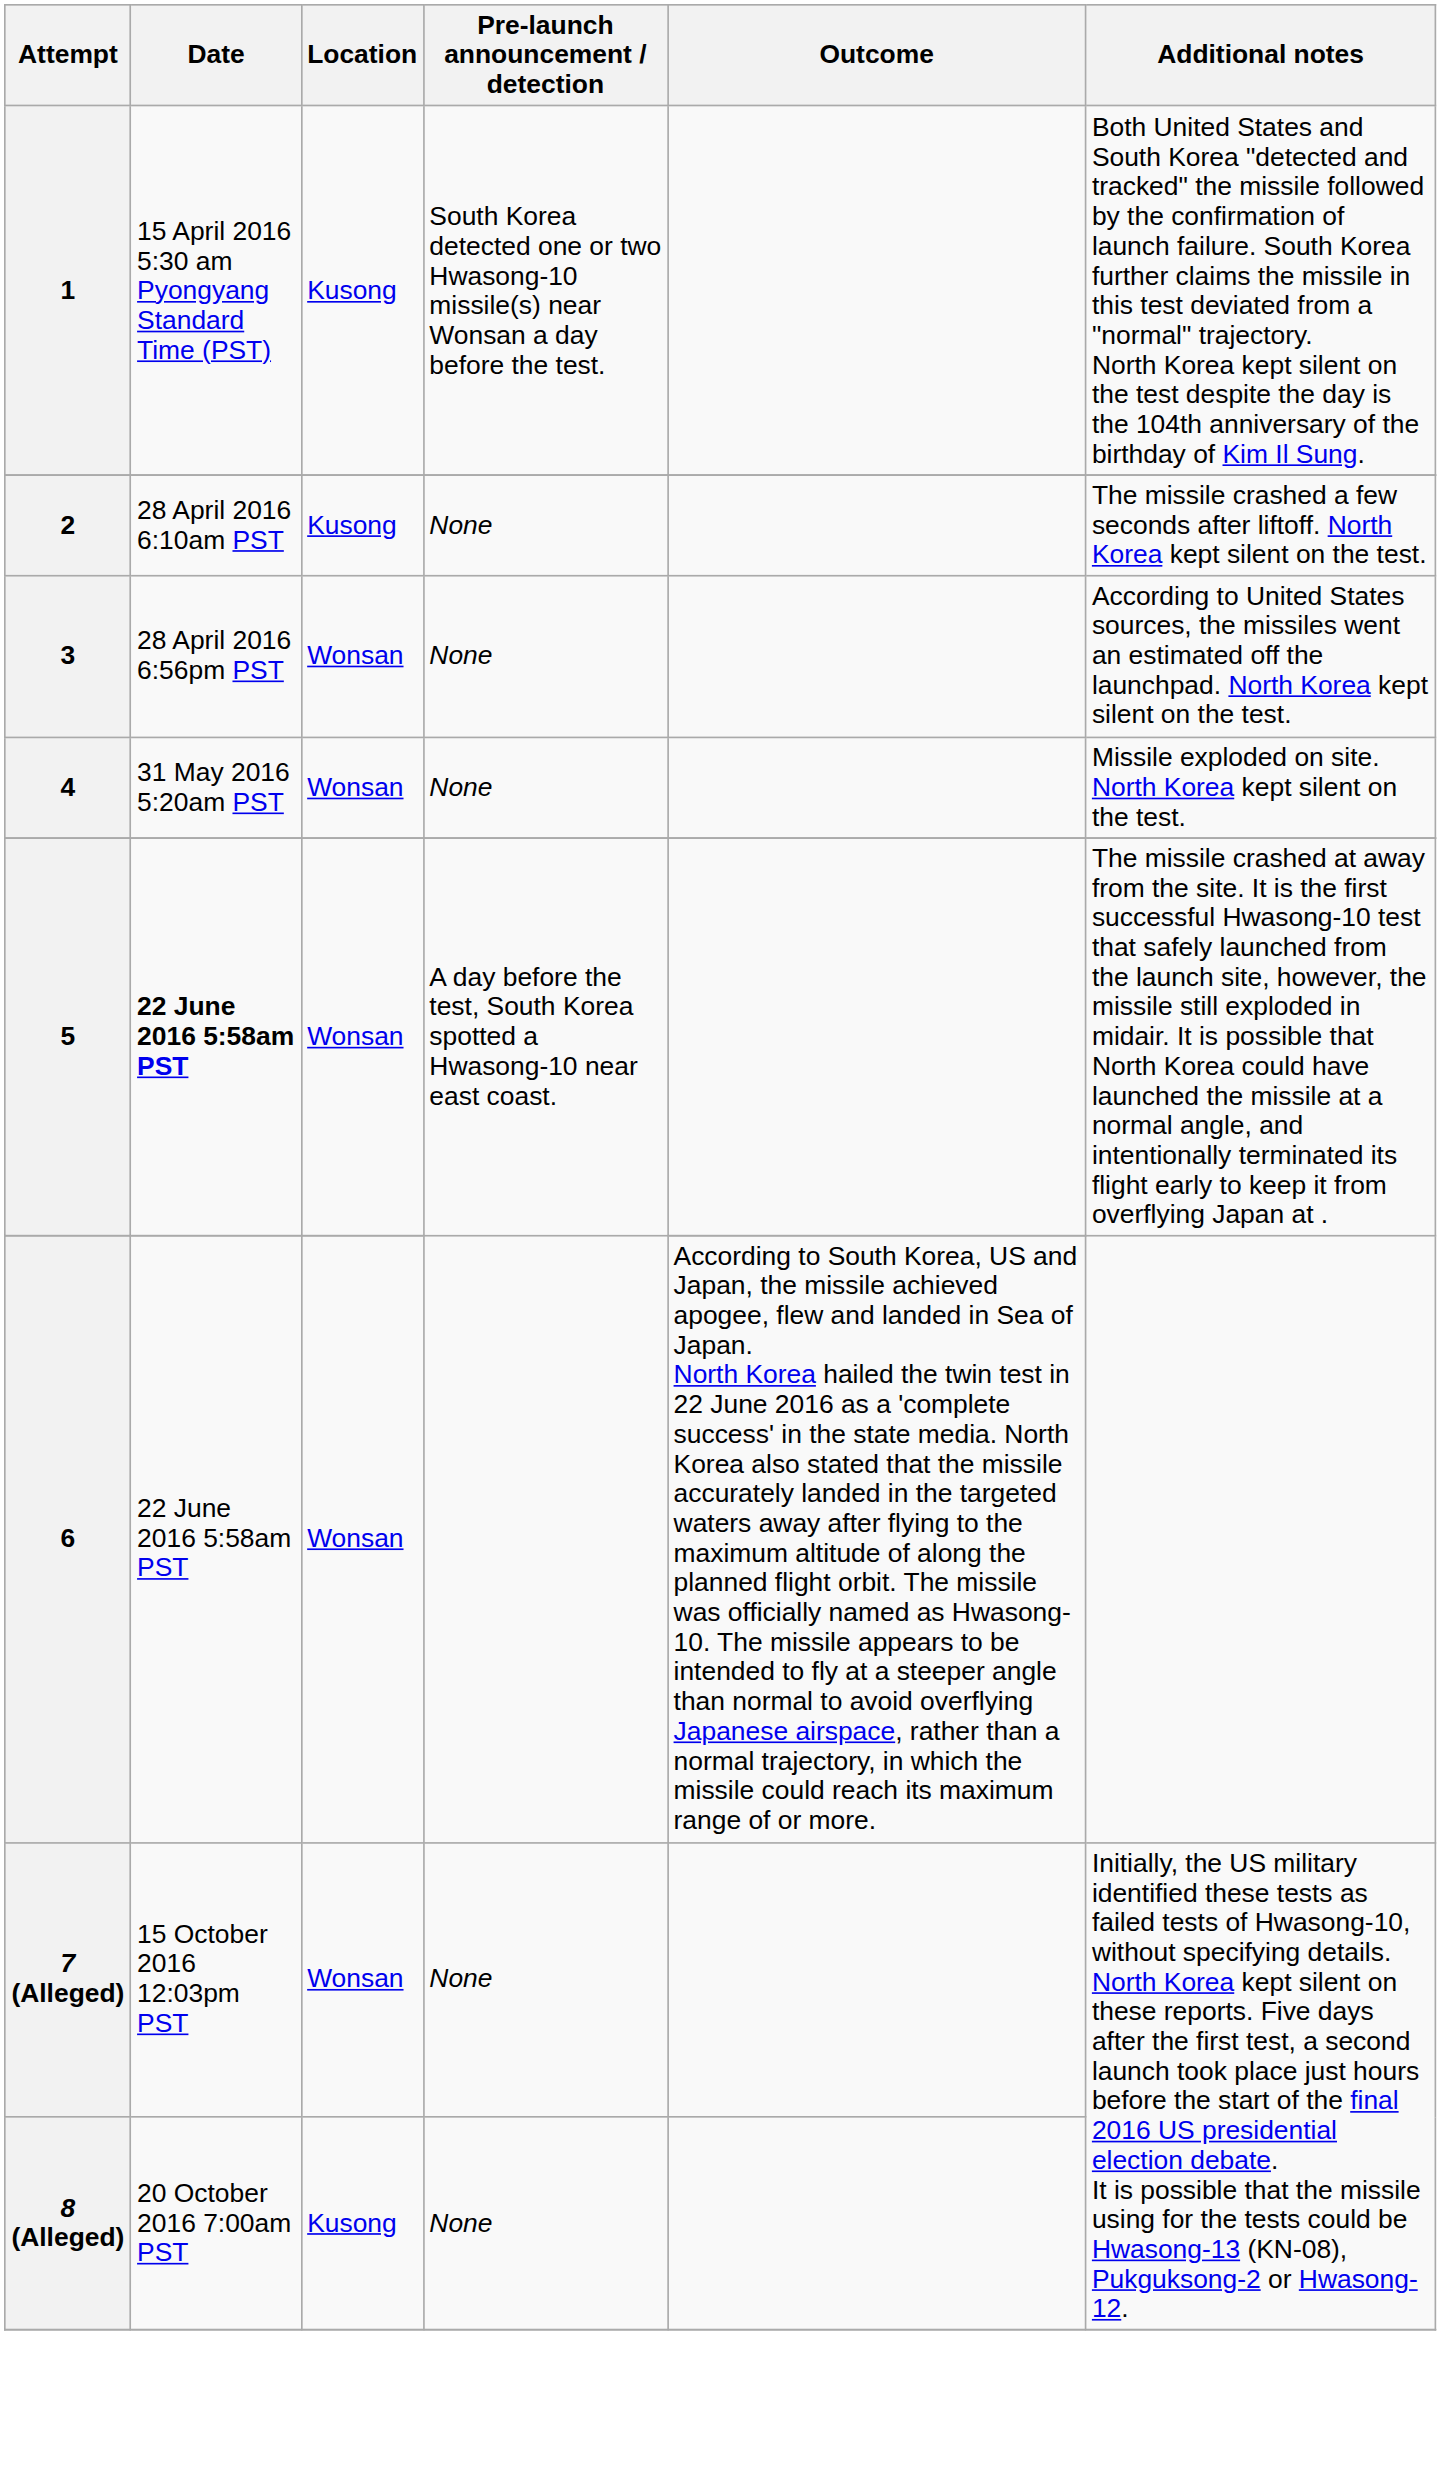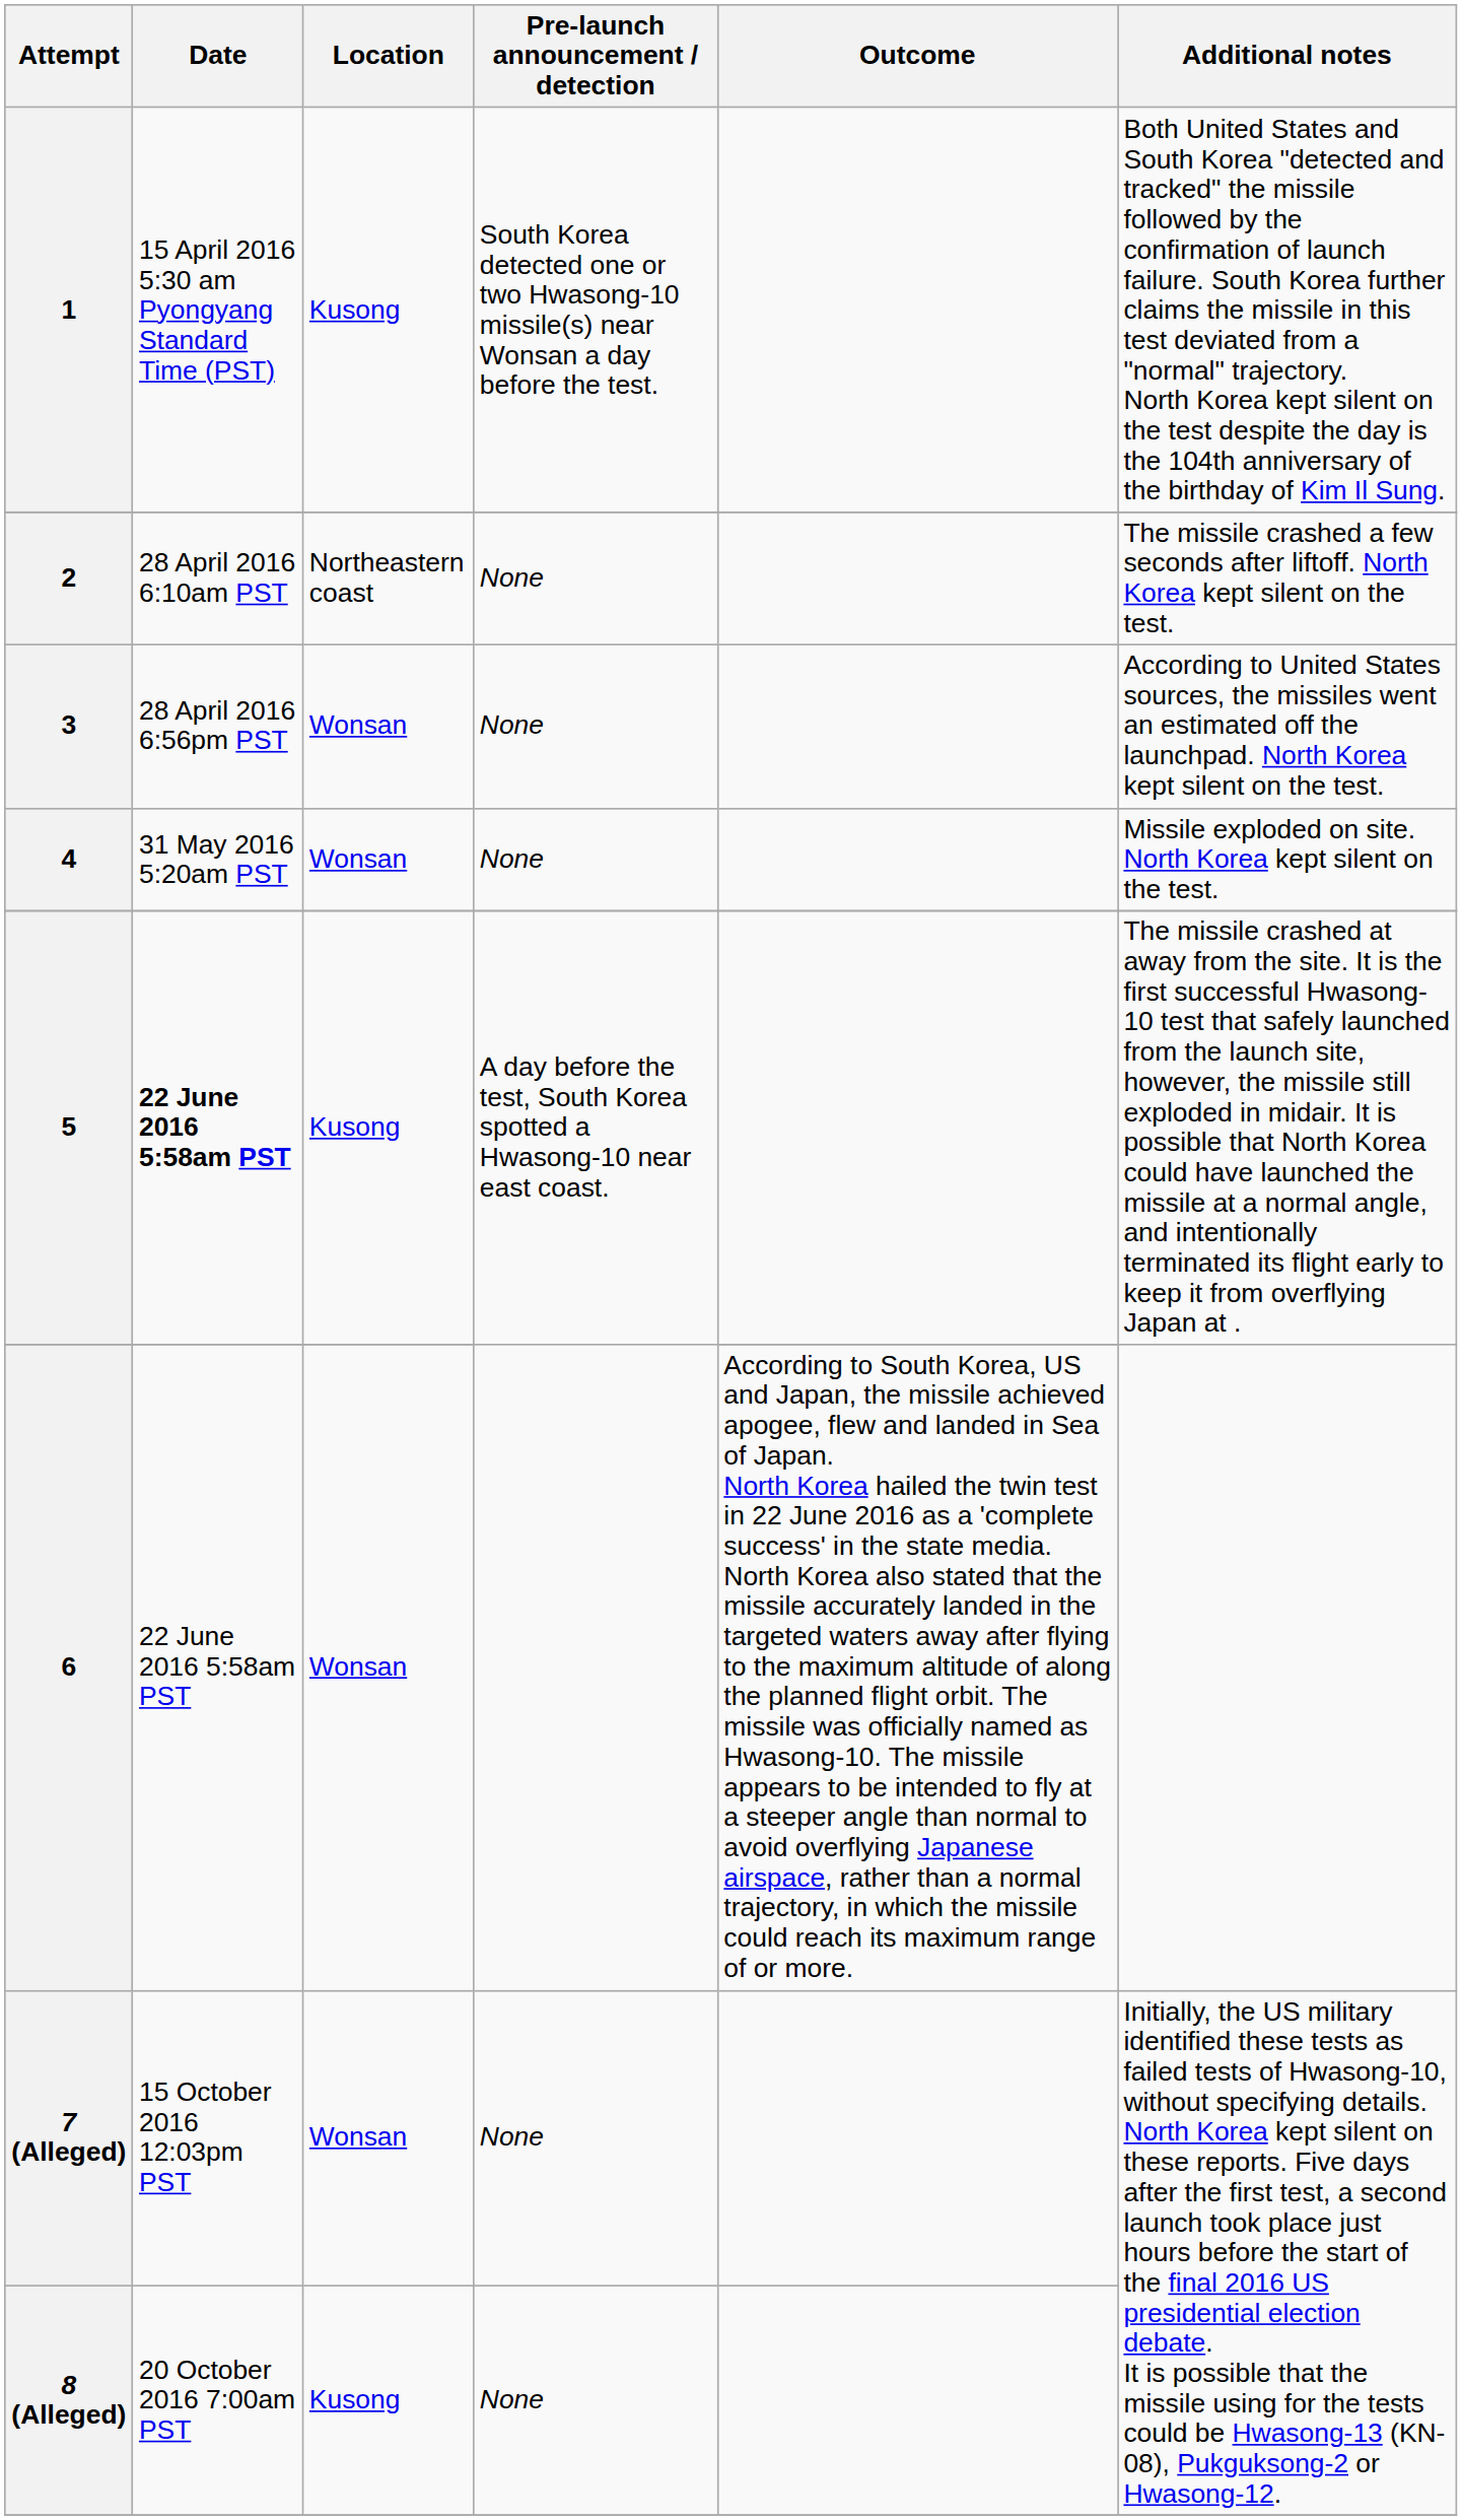2 | Location: Kusong -> Northeastern coast
5 | Location: Wonsan -> Kusong
